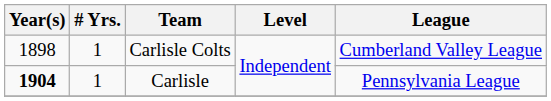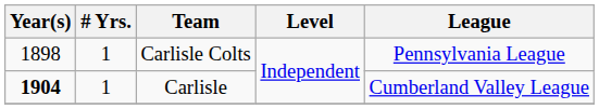Carlisle Colts | League: Cumberland Valley League -> Pennsylvania League
Carlisle | League: Pennsylvania League -> Cumberland Valley League
